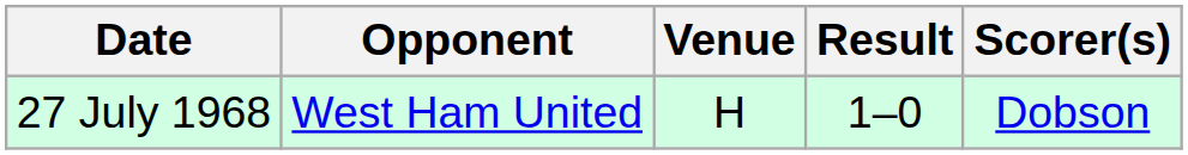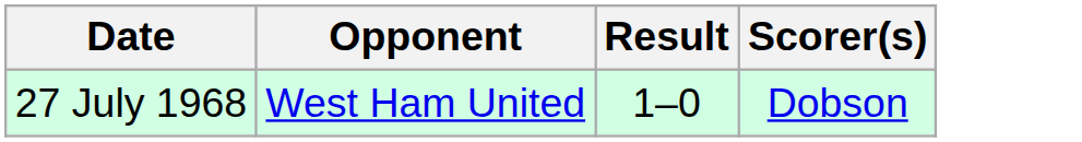- column: Venue | H
